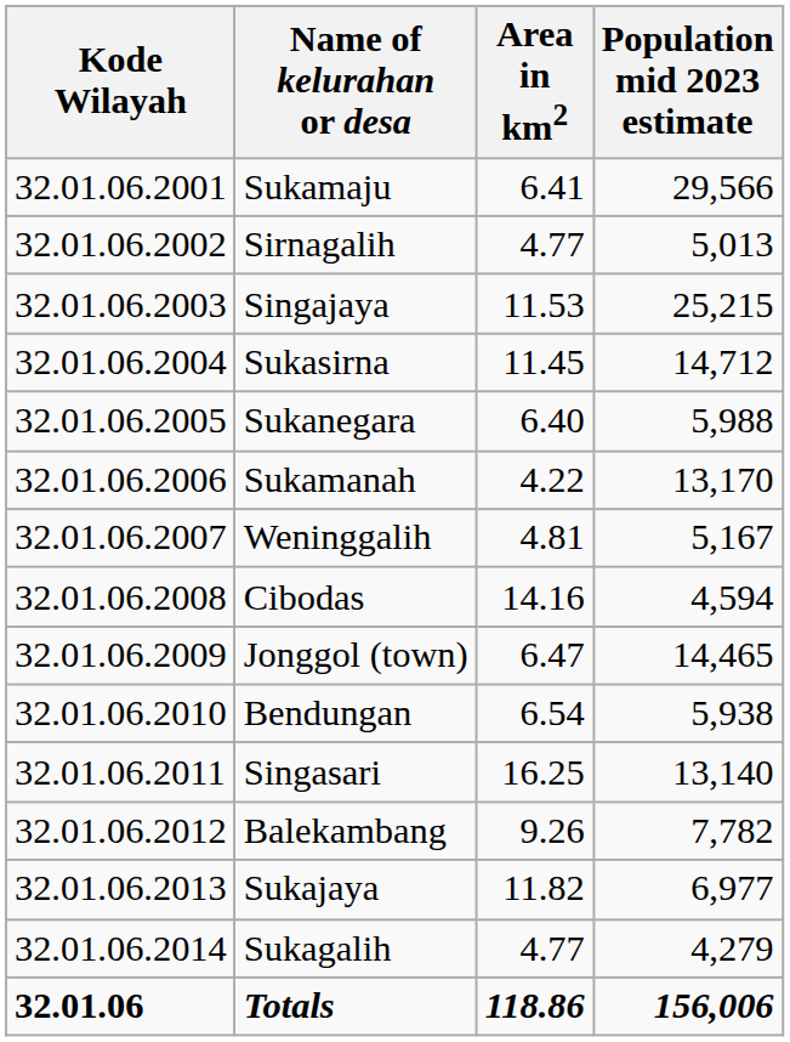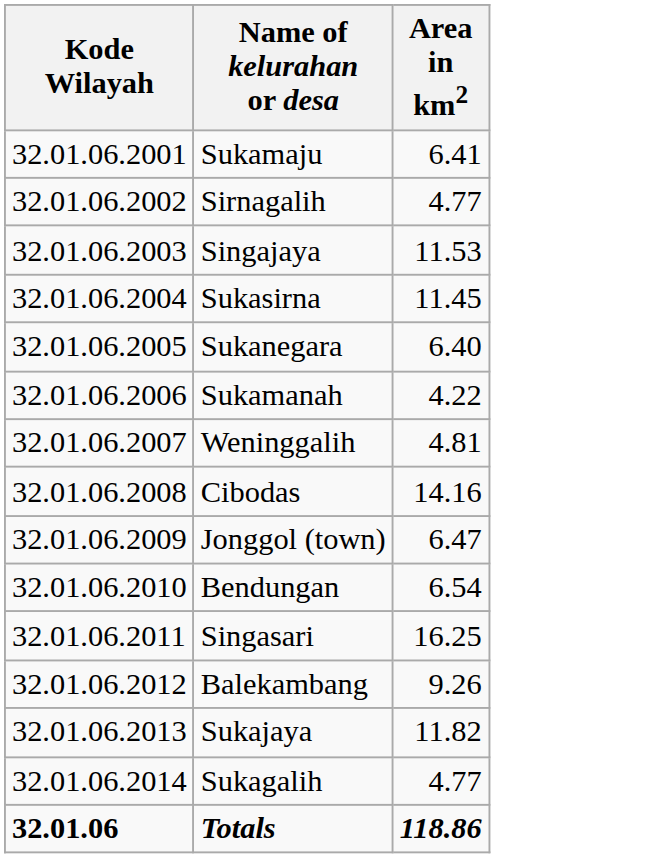- column: Population mid 2023 estimate | 29,566 | 5,013 | 25,215 | 14,712 | 5,988 | 13,170 | 5,167 | 4,594 | 14,465 | 5,938 | 13,140 | 7,782 | 6,977 | 4,279 | 156,006
